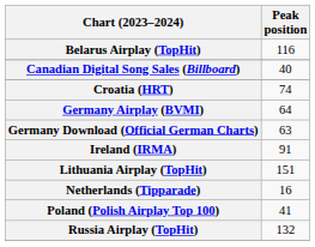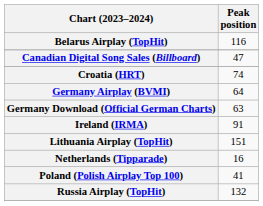Canadian Digital Song Sales (Billboard) | Peak position: 40 -> 47
